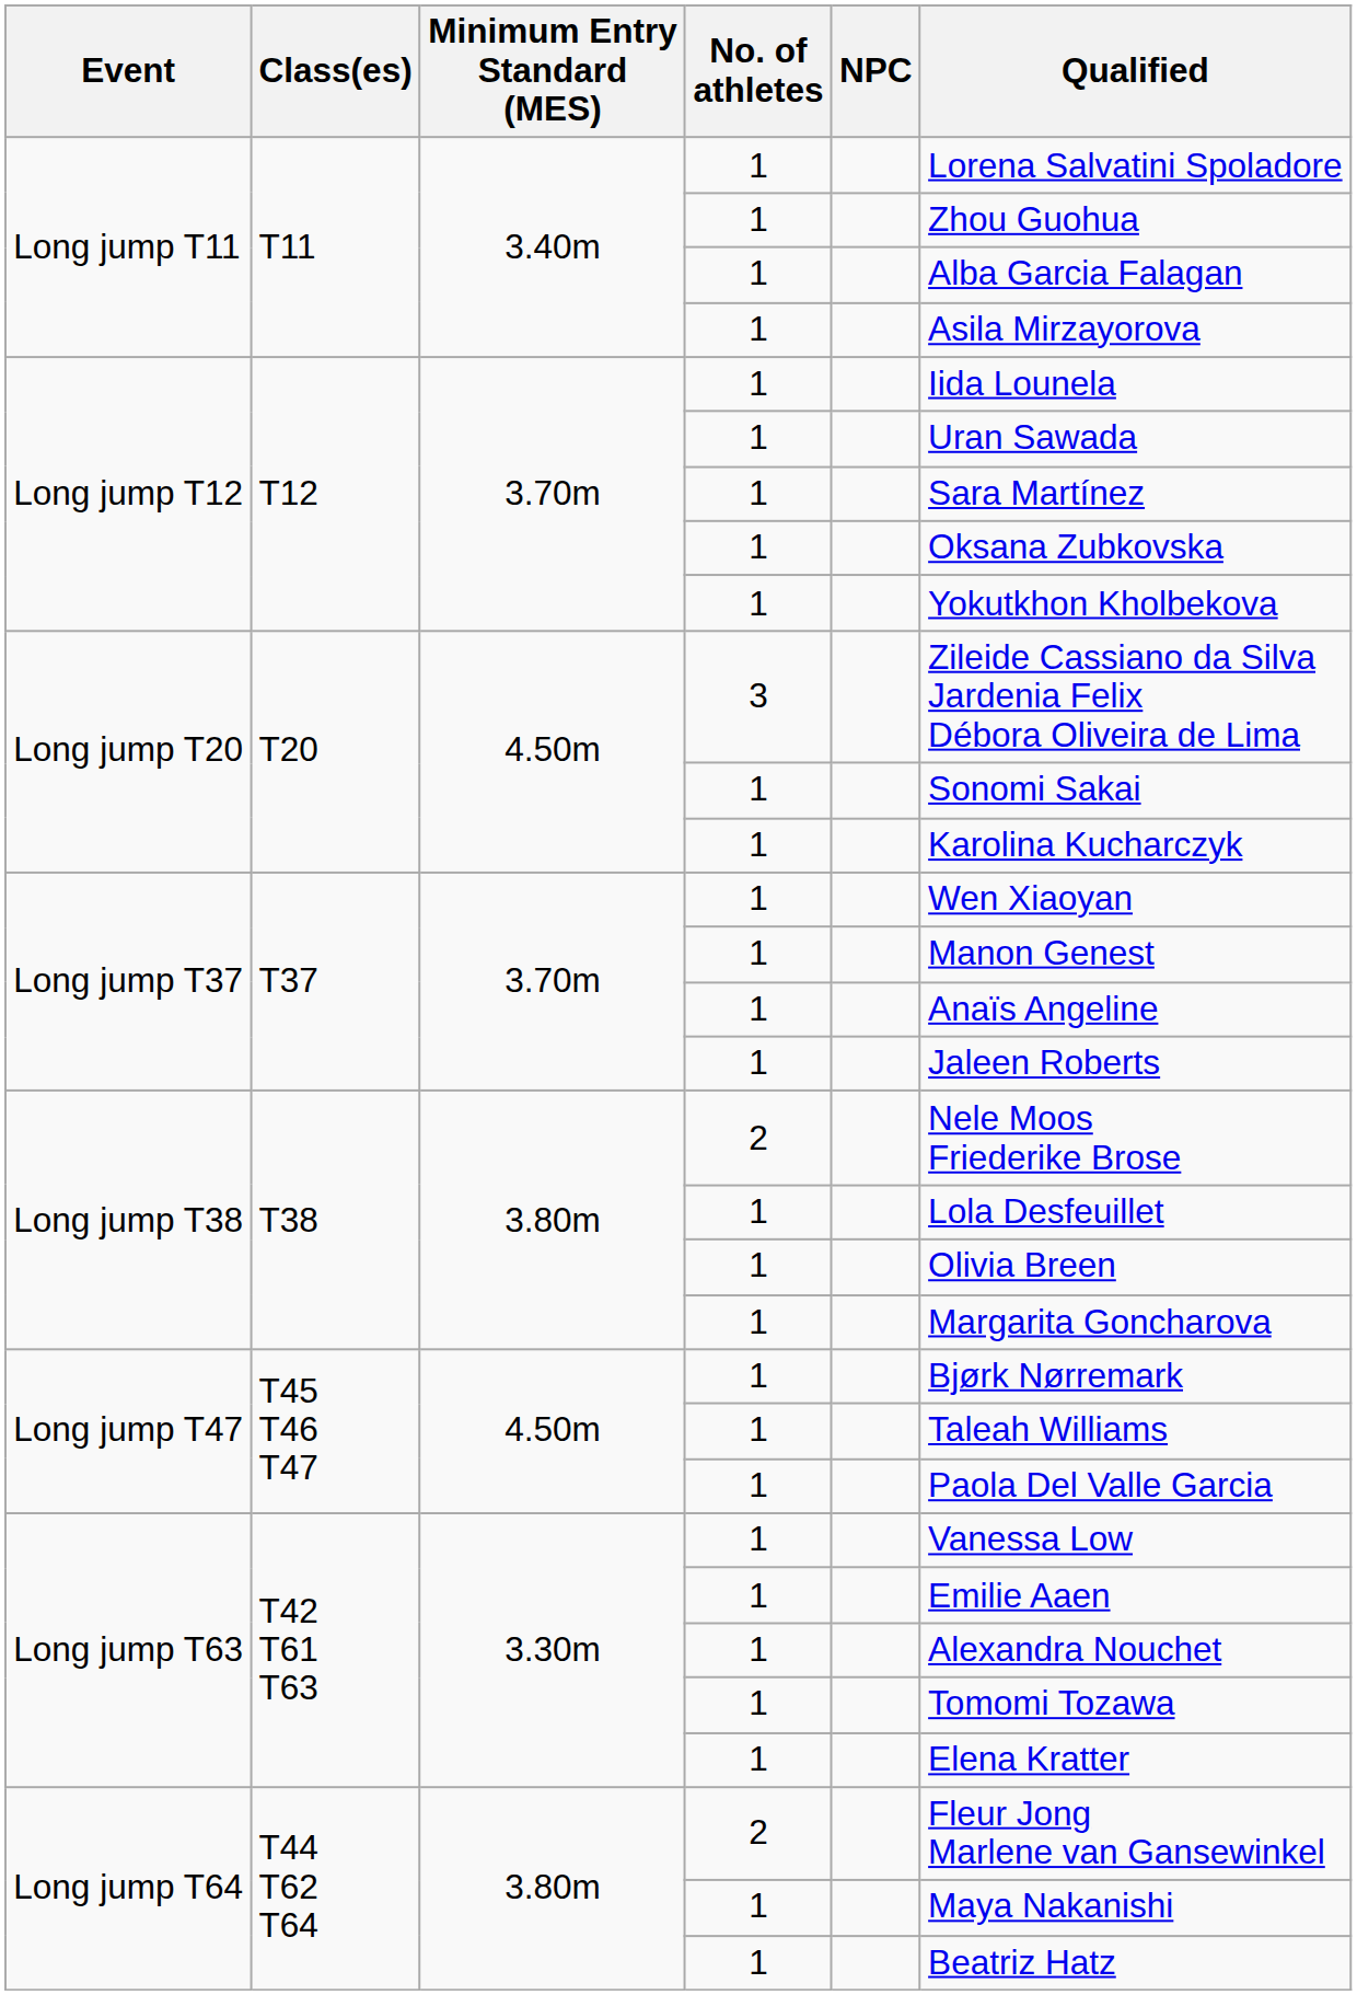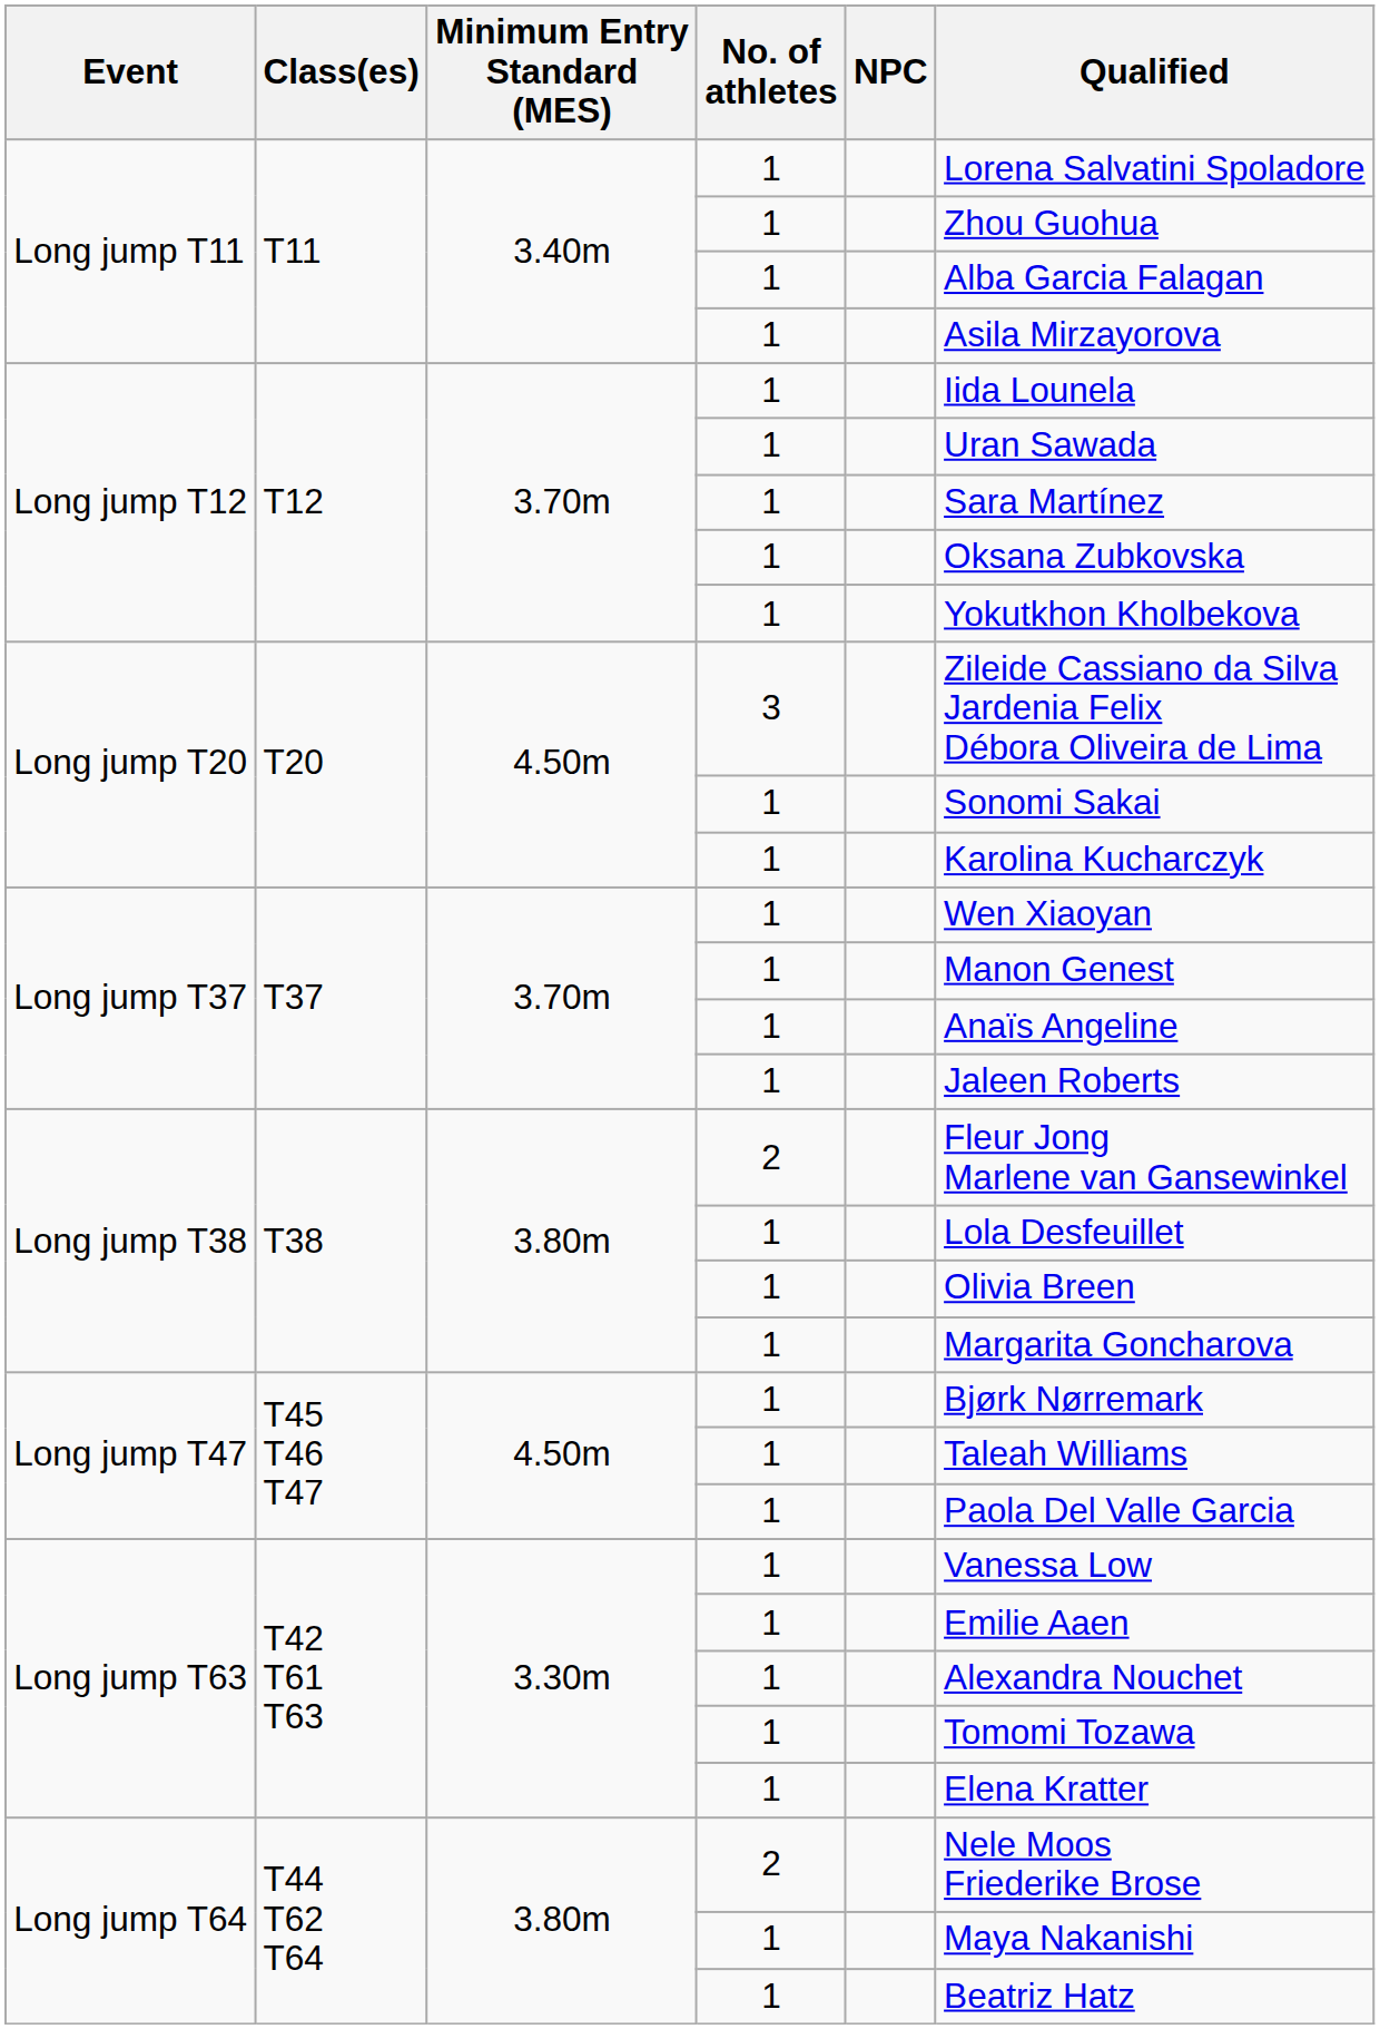Long jump T38 / 2 | Qualified: Nele Moos Friederike Brose -> Fleur Jong Marlene van Gansewinkel
Long jump T64 / 2 | Qualified: Fleur Jong Marlene van Gansewinkel -> Nele Moos Friederike Brose
